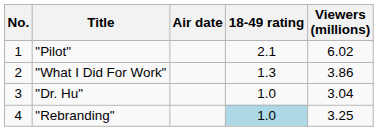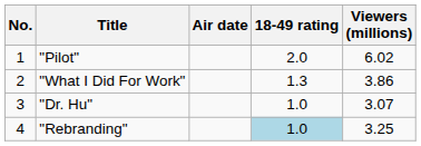"Pilot" | 18-49 rating: 2.1 -> 2.0
"Dr. Hu" | Viewers (millions): 3.04 -> 3.07
